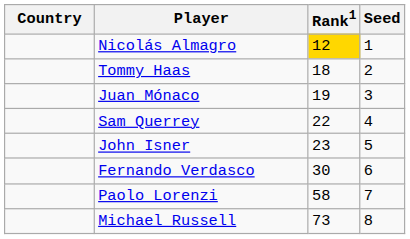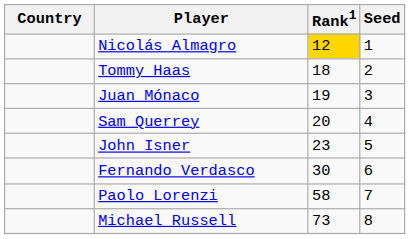Sam Querrey | Rank1: 22 -> 20
